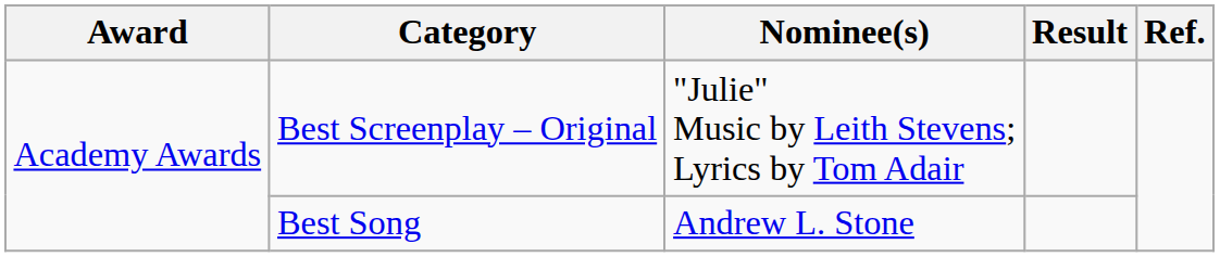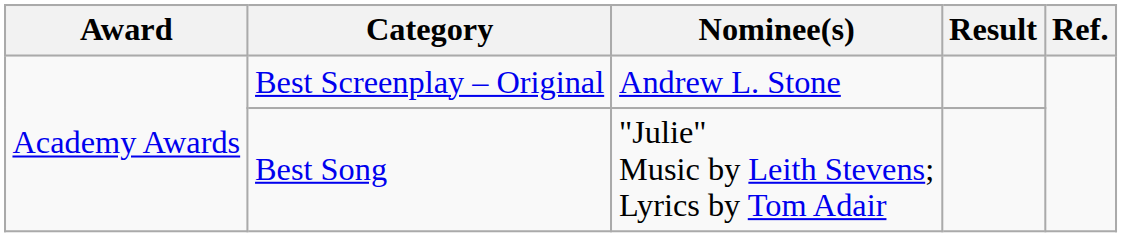Best Screenplay – Original | Nominee(s): "Julie" Music by Leith Stevens; Lyrics by Tom Adair -> Andrew L. Stone
Best Song | Nominee(s): Andrew L. Stone -> "Julie" Music by Leith Stevens; Lyrics by Tom Adair
